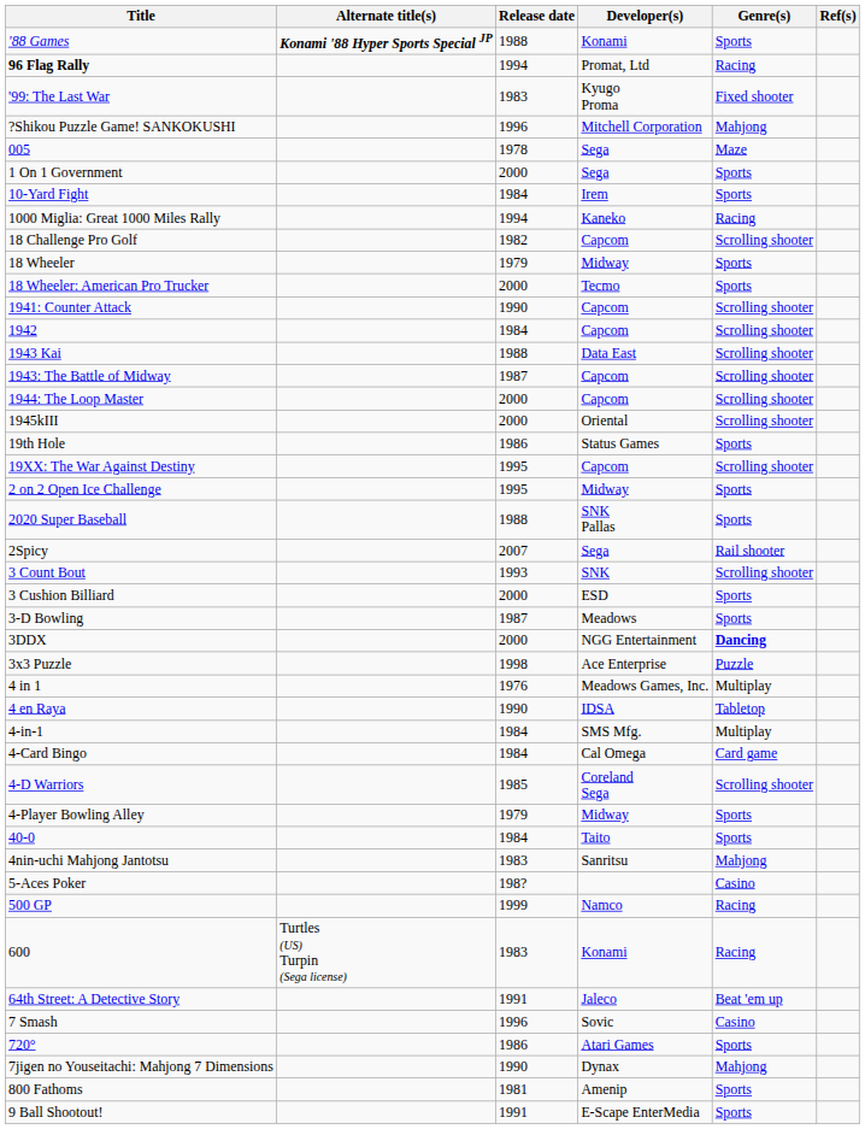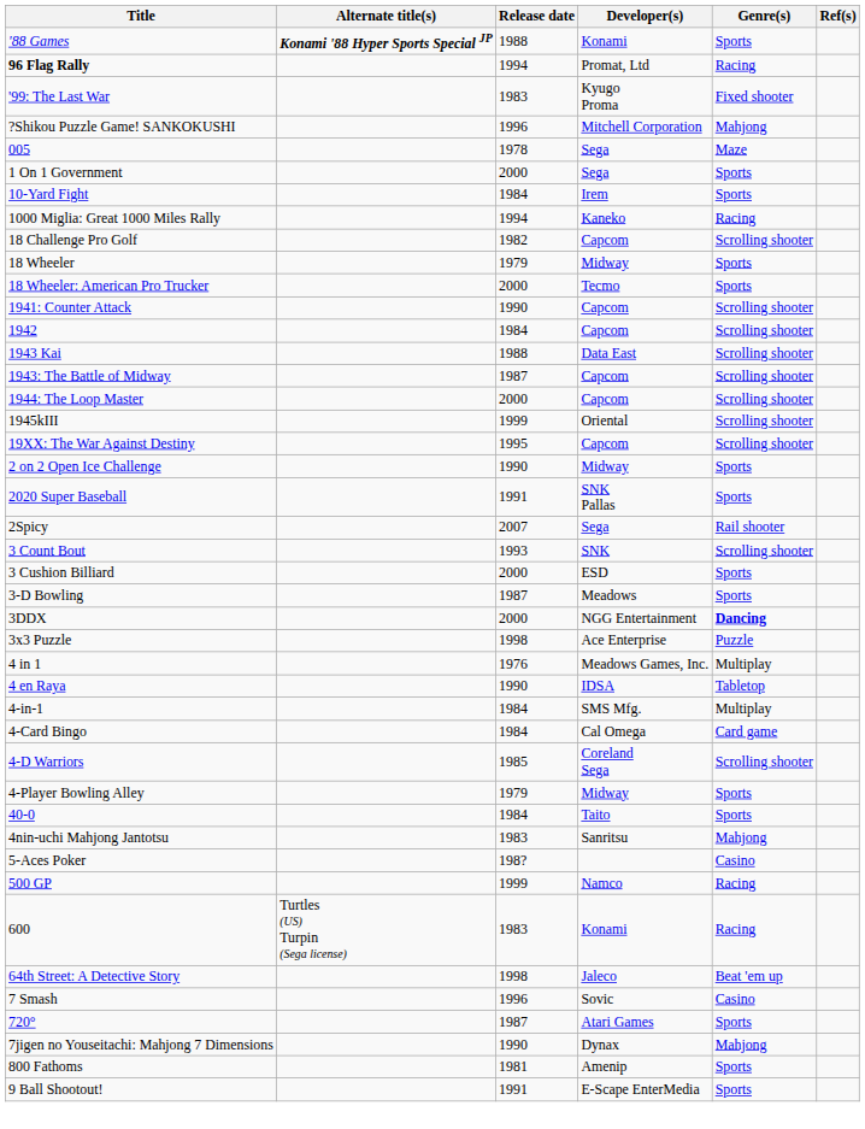1945kIII | Release date: 2000 -> 1999
- row: 19th Hole | 1986 | Status Games | Sports
2 on 2 Open Ice Challenge | Release date: 1995 -> 1990
2020 Super Baseball | Release date: 1988 -> 1991
64th Street: A Detective Story | Release date: 1991 -> 1998
720° | Release date: 1986 -> 1987
